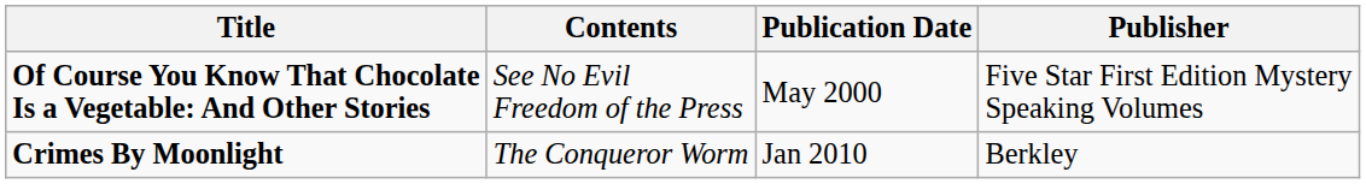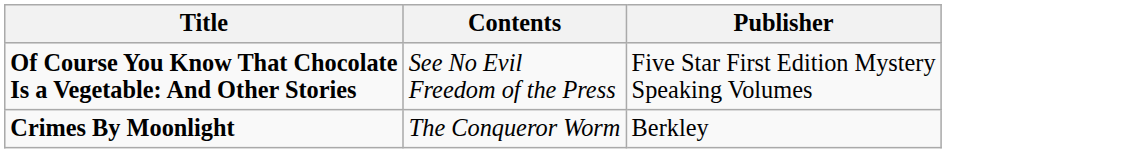- column: Publication Date | May 2000 | Jan 2010
